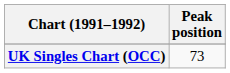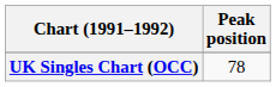UK Singles Chart (OCC) | Peak position: 73 -> 78
